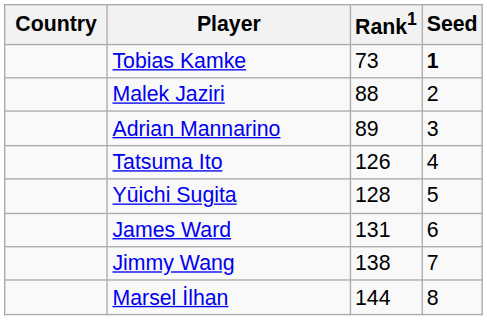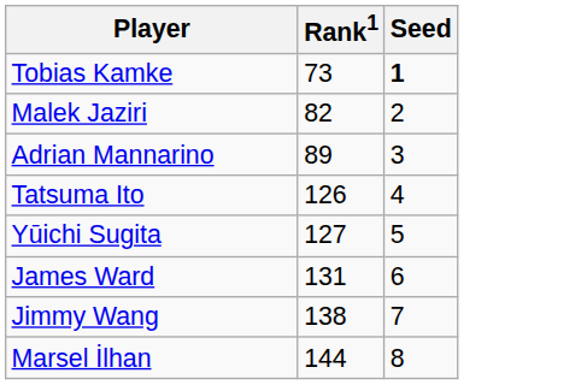- column: Country
Malek Jaziri | Rank1: 88 -> 82
Yūichi Sugita | Rank1: 128 -> 127
